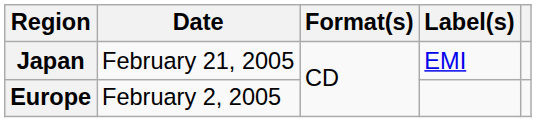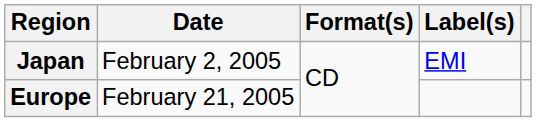Japan | Date: February 21, 2005 -> February 2, 2005
Europe | Date: February 2, 2005 -> February 21, 2005
